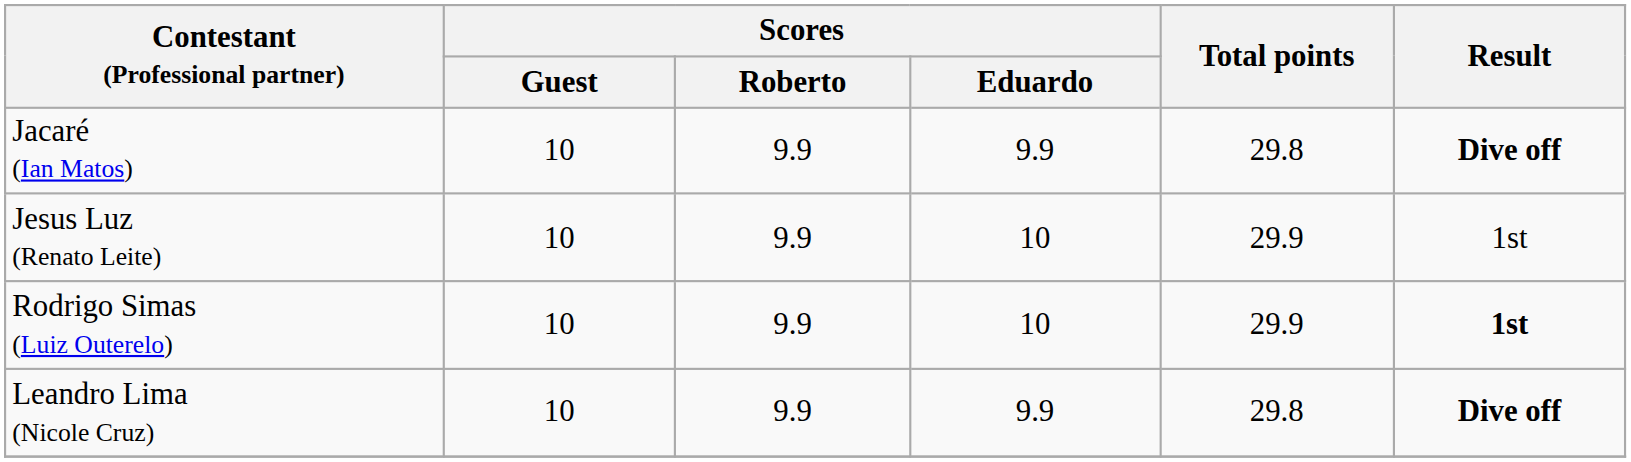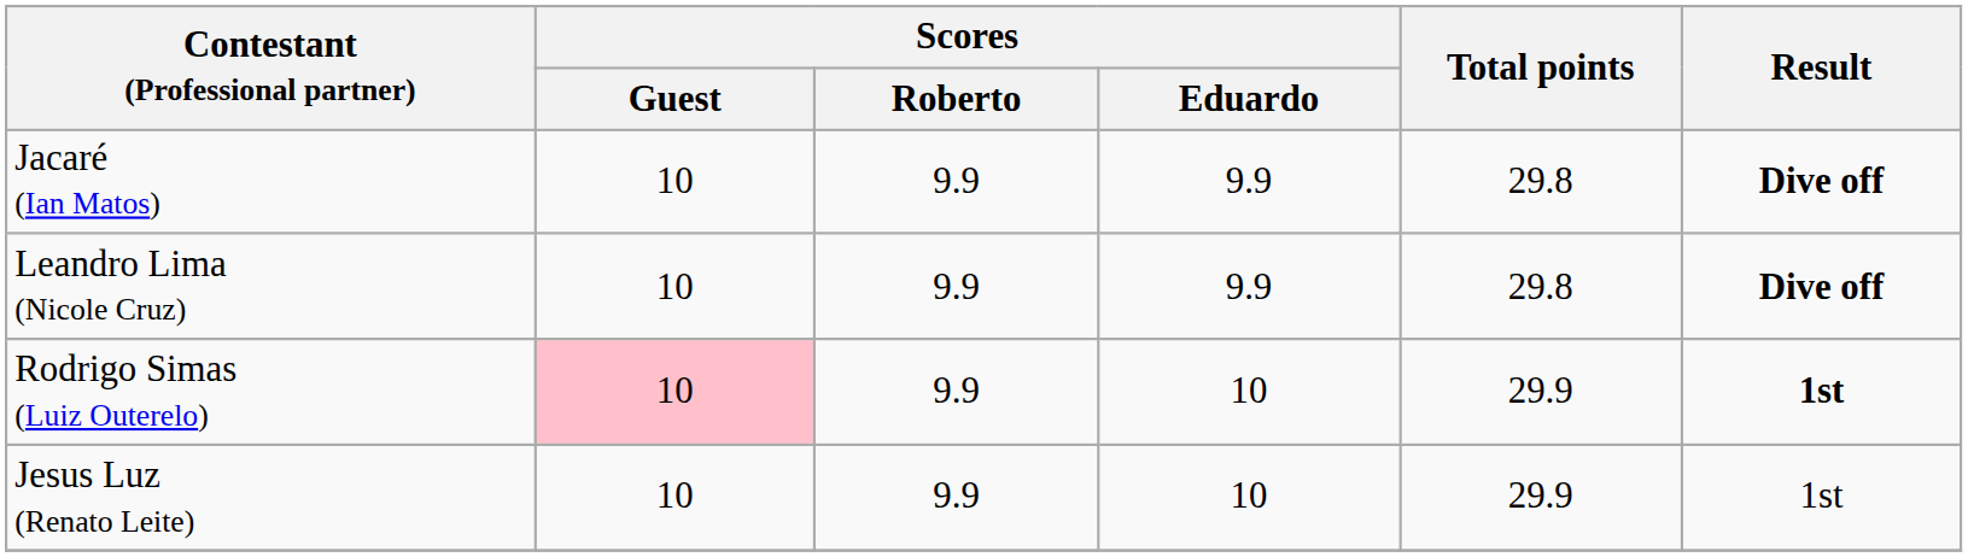rows swapped: Jesus Luz (Renato Leite) <-> Leandro Lima (Nicole Cruz)
Rodrigo Simas (Luiz Outerelo) | Scores / Guest: no background -> pink background
